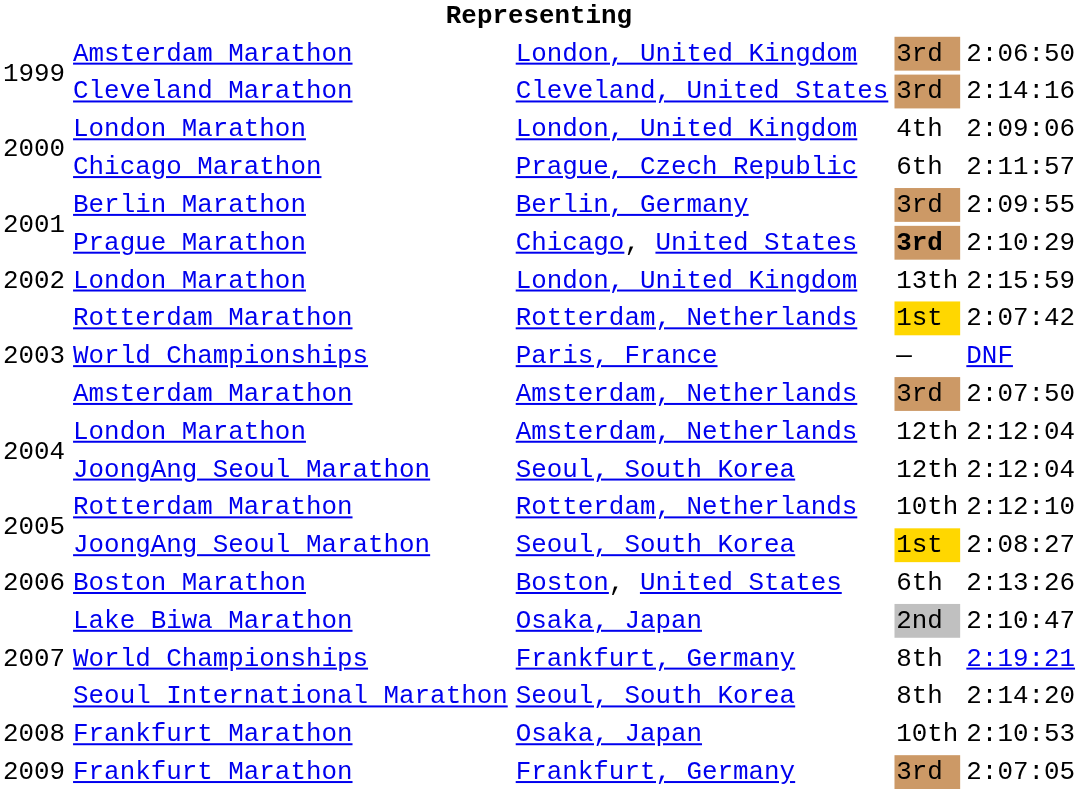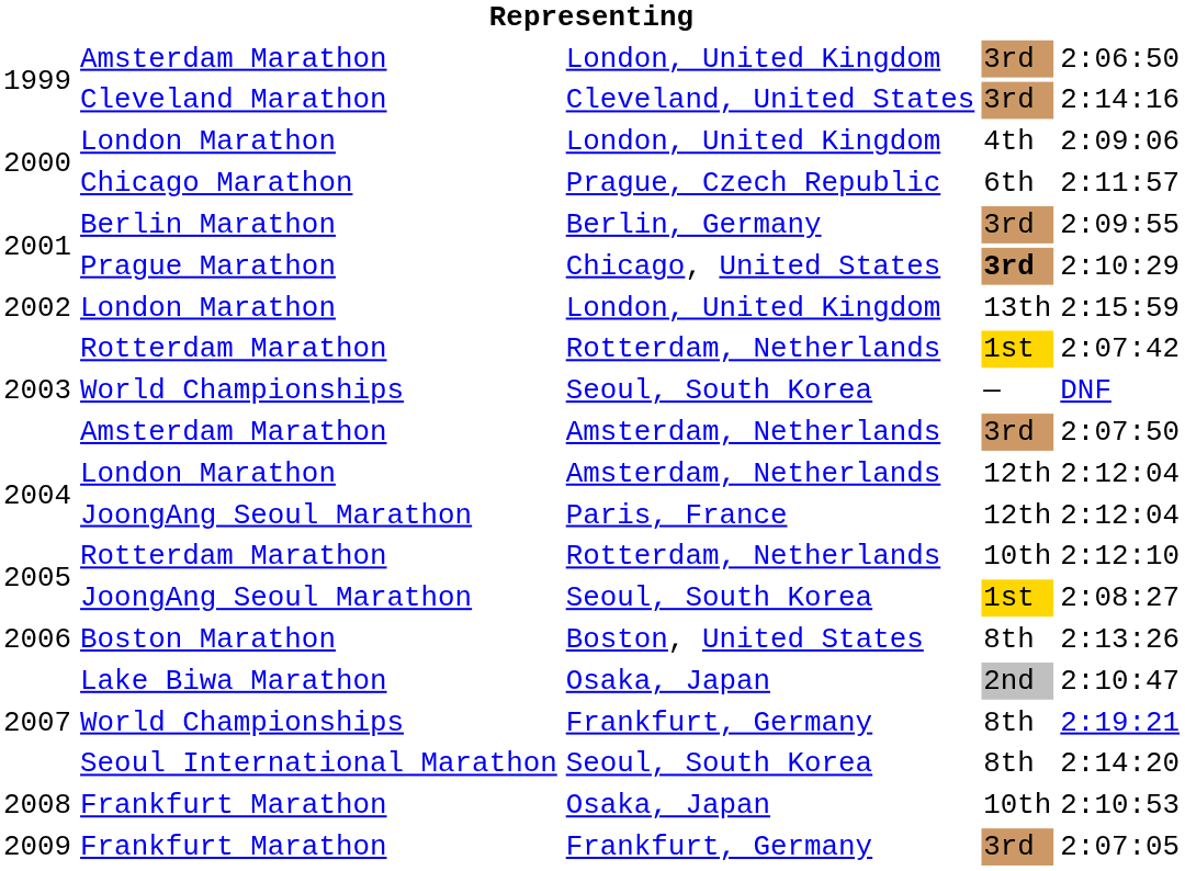2003 / World Championships | column 3: Paris, France -> Seoul, South Korea
2004 / JoongAng Seoul Marathon | column 3: Seoul, South Korea -> Paris, France
Boston Marathon | column 4: 6th -> 8th
